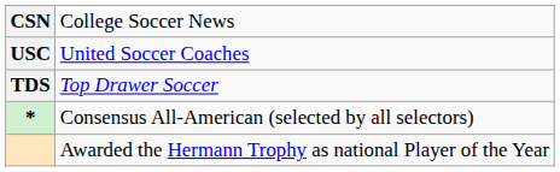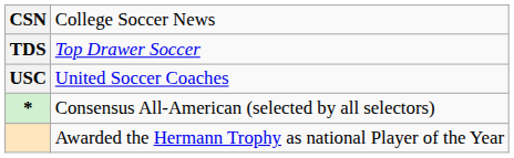rows swapped: TDS <-> USC
